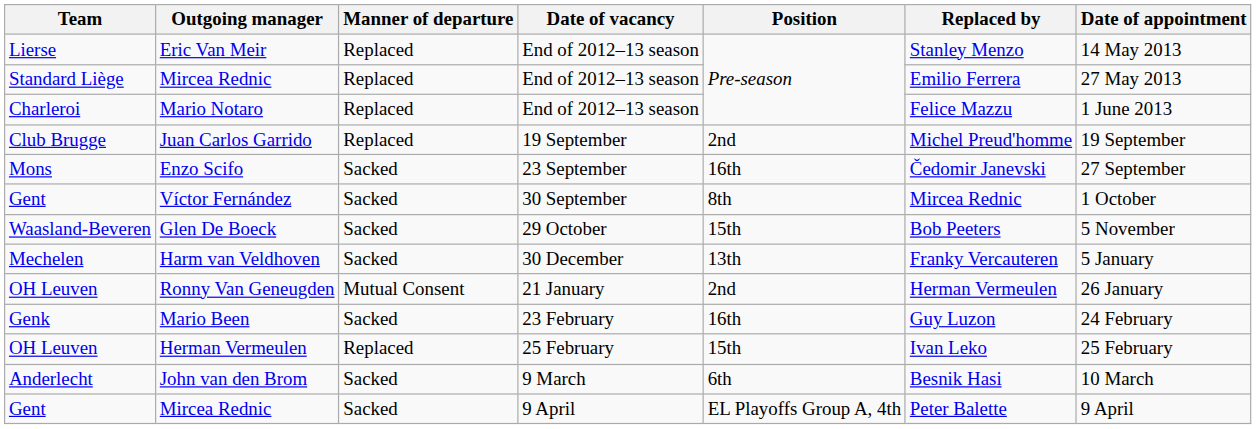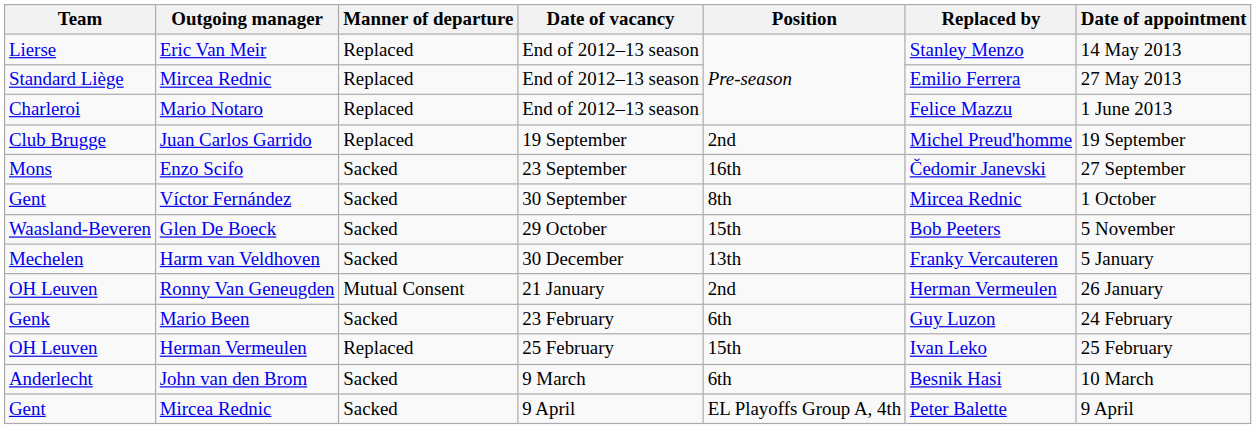Mario Been | Position: 16th -> 6th
